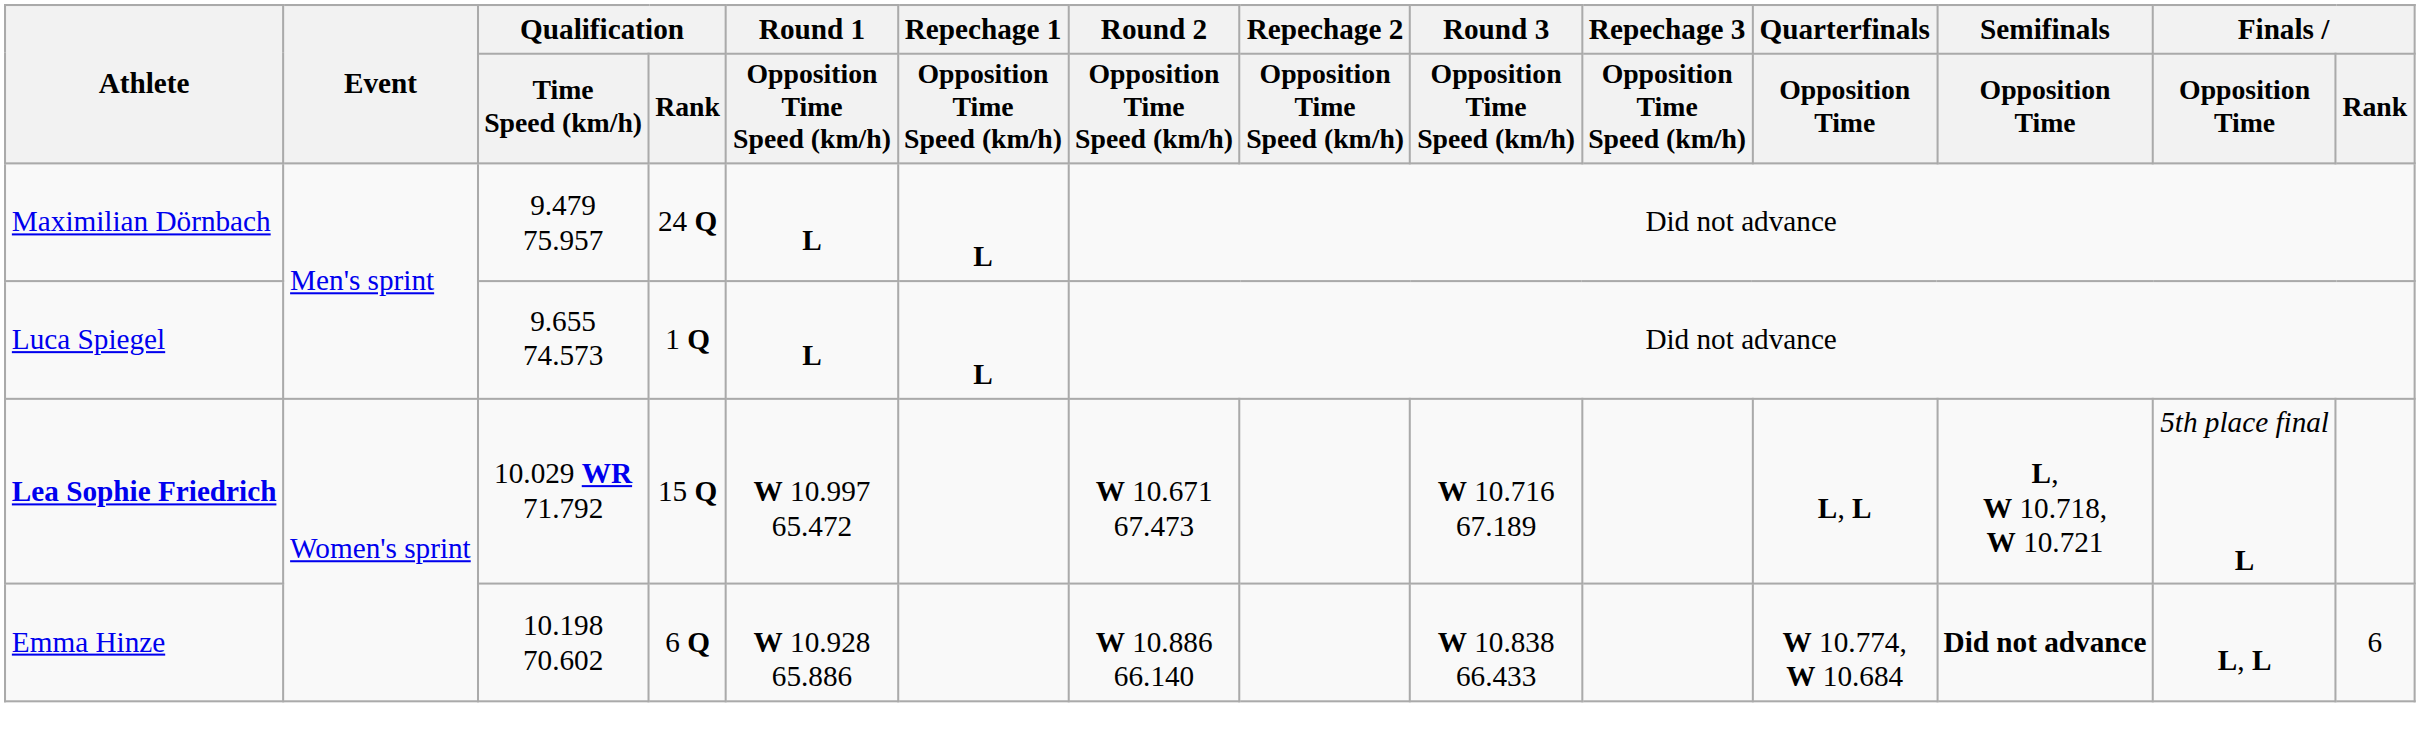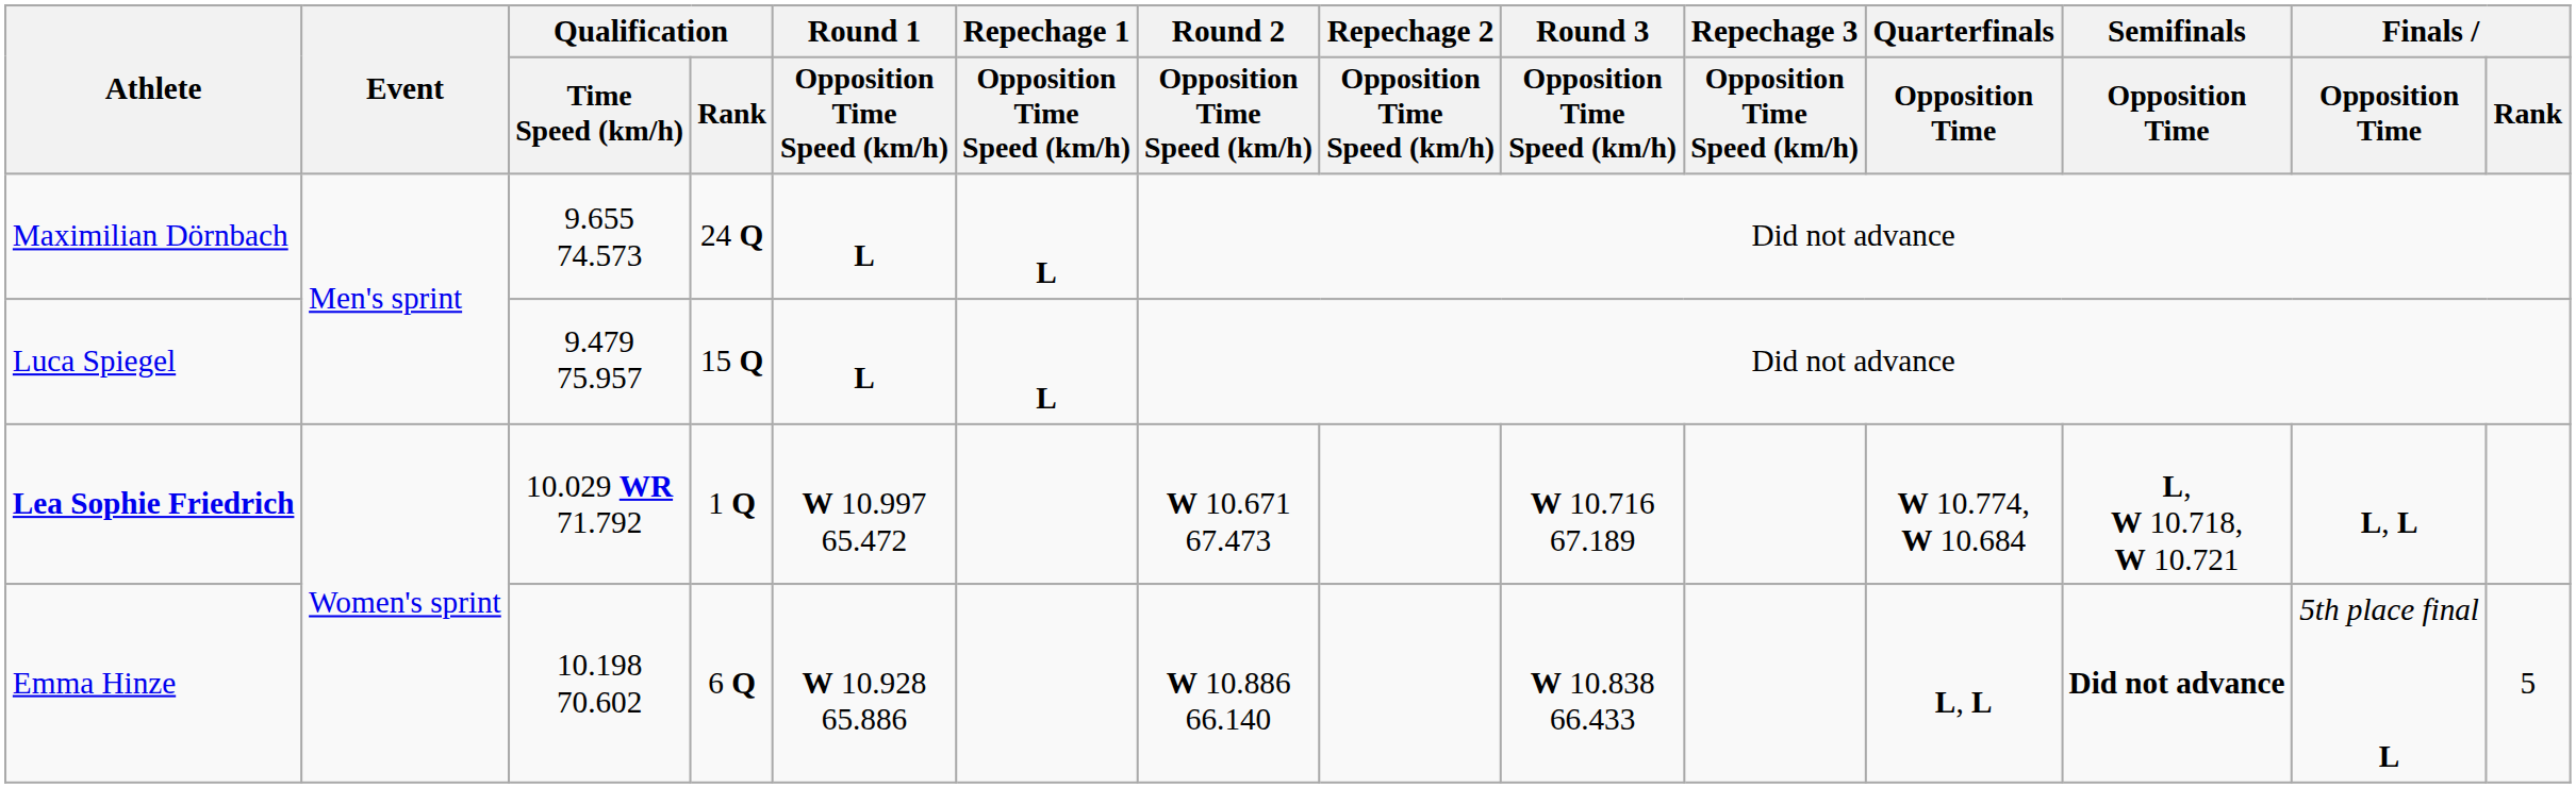Maximilian Dörnbach | Qualification / Time Speed (km/h): 9.479 75.957 -> 9.655 74.573
Luca Spiegel | Qualification / Time Speed (km/h): 9.655 74.573 -> 9.479 75.957
Luca Spiegel | Qualification / Rank: 1 Q -> 15 Q
Lea Sophie Friedrich | Qualification / Rank: 15 Q -> 1 Q
Lea Sophie Friedrich | Quarterfinals / Opposition Time: L, L -> W 10.774, W 10.684
Lea Sophie Friedrich | Finals / Opposition Time: 5th place final L -> L, L
Emma Hinze | Quarterfinals / Opposition Time: W 10.774, W 10.684 -> L, L
Emma Hinze | Finals / Opposition Time: L, L -> 5th place final L
Emma Hinze | Finals / Rank: 6 -> 5
